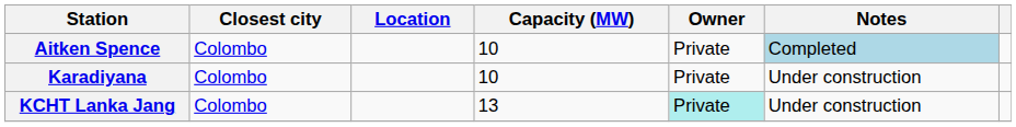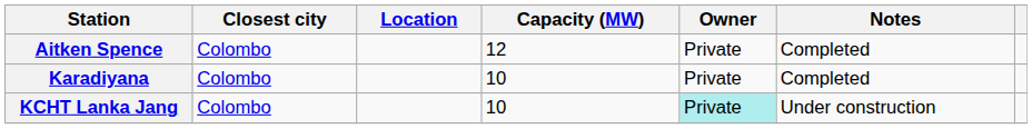Aitken Spence | Capacity (MW): 10 -> 12
Aitken Spence | Notes: lightblue background -> no background
Karadiyana | Notes: Under construction -> Completed
KCHT Lanka Jang | Capacity (MW): 13 -> 10
